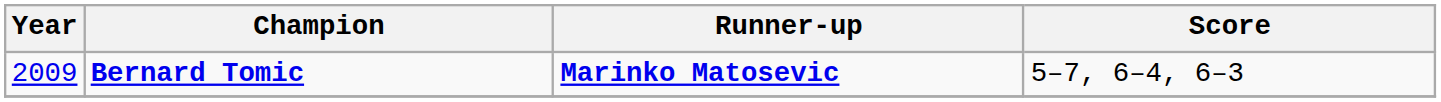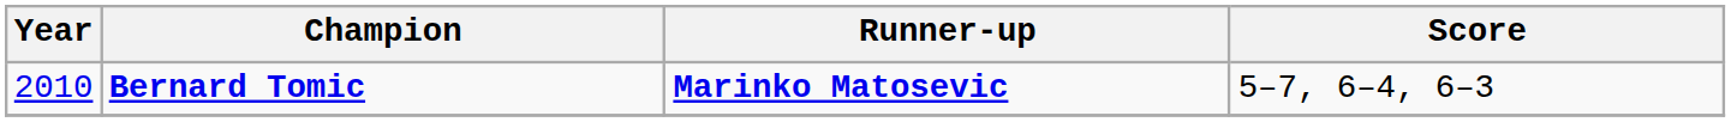Bernard Tomic | Year: 2009 -> 2010
